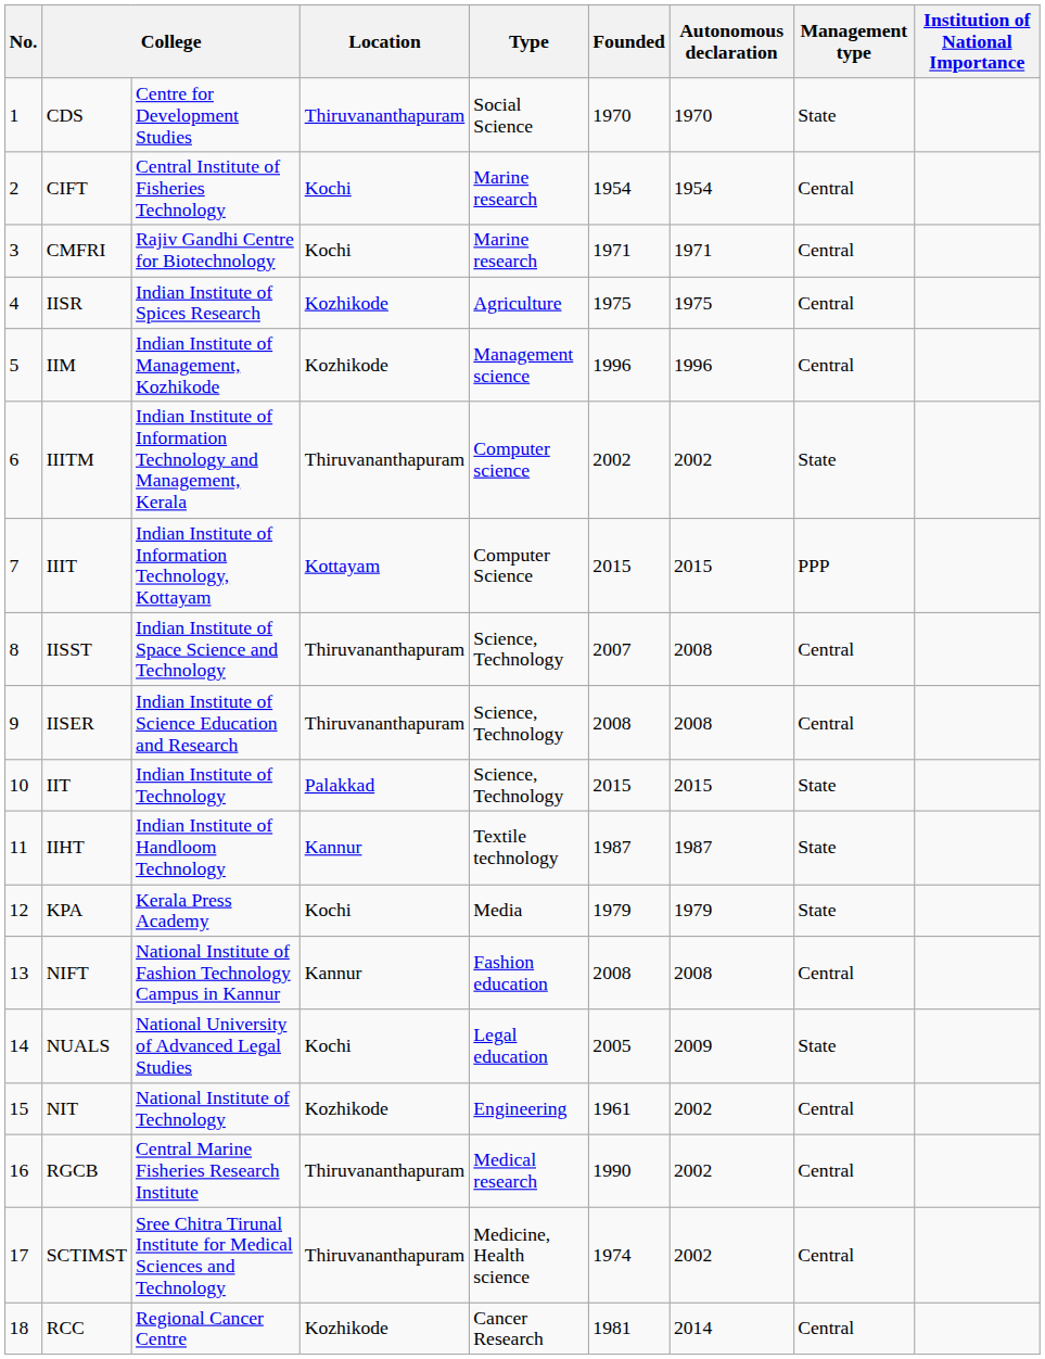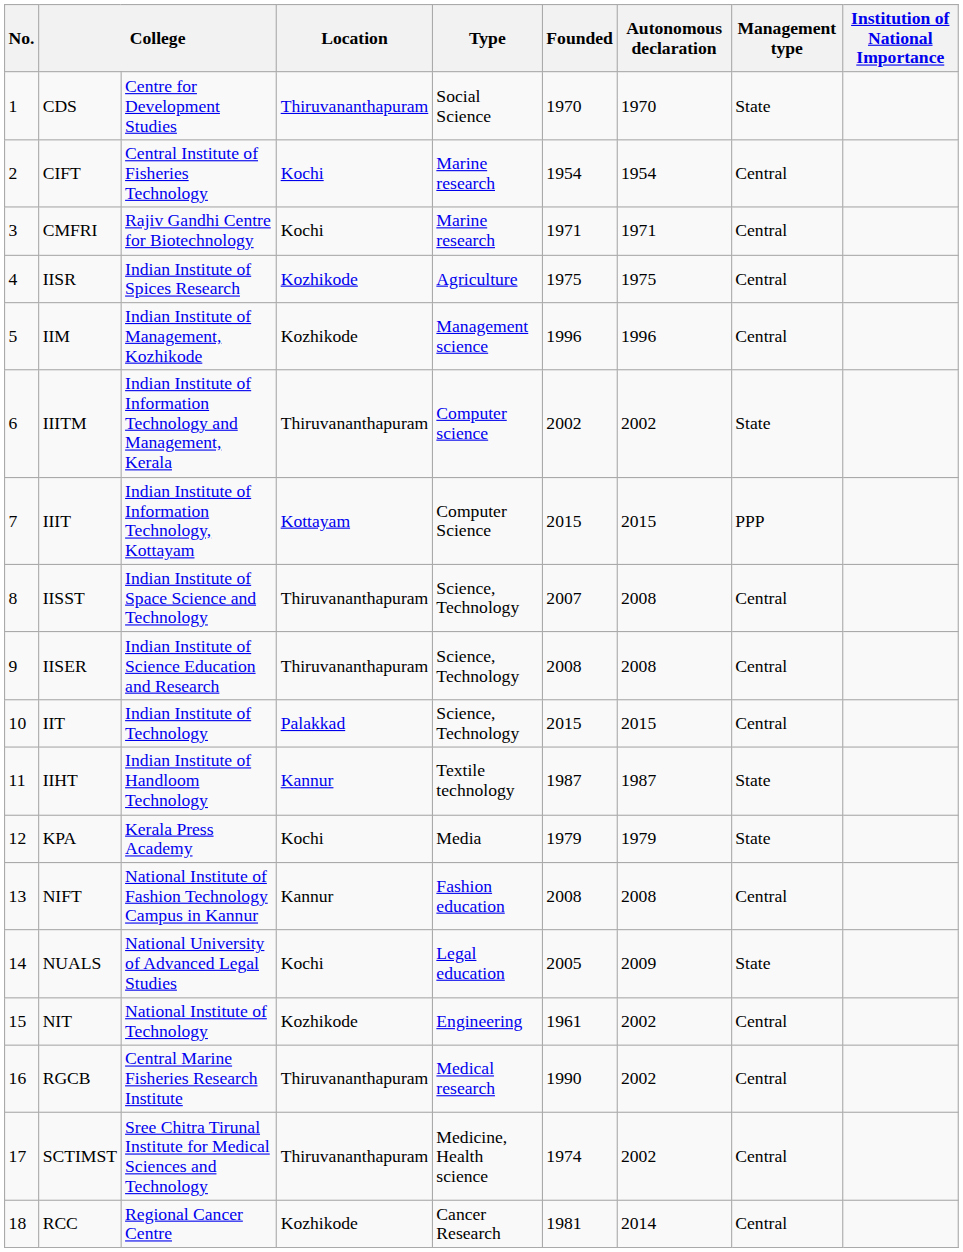IIT | Management type: State -> Central
